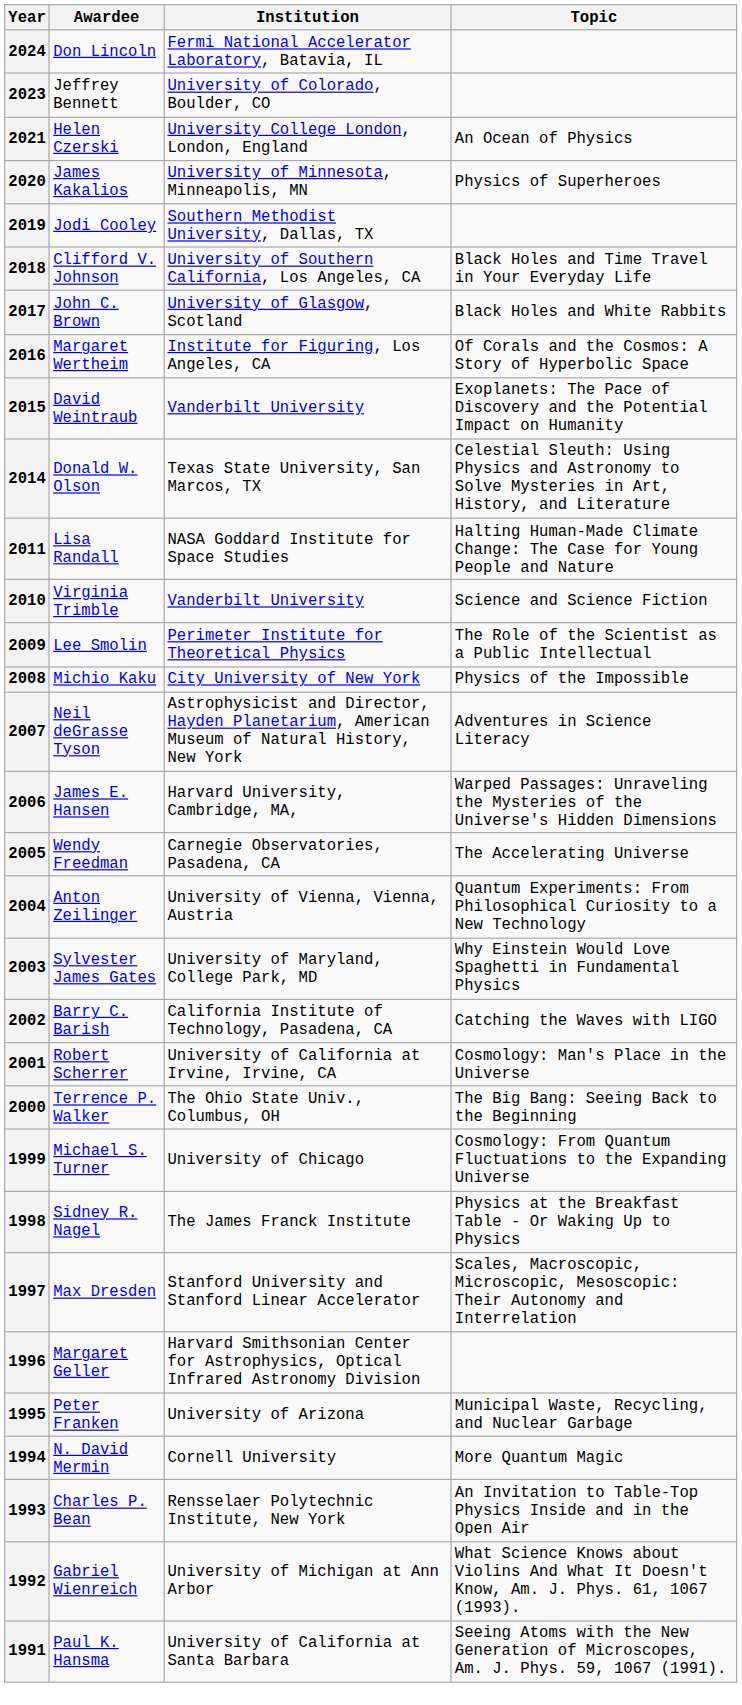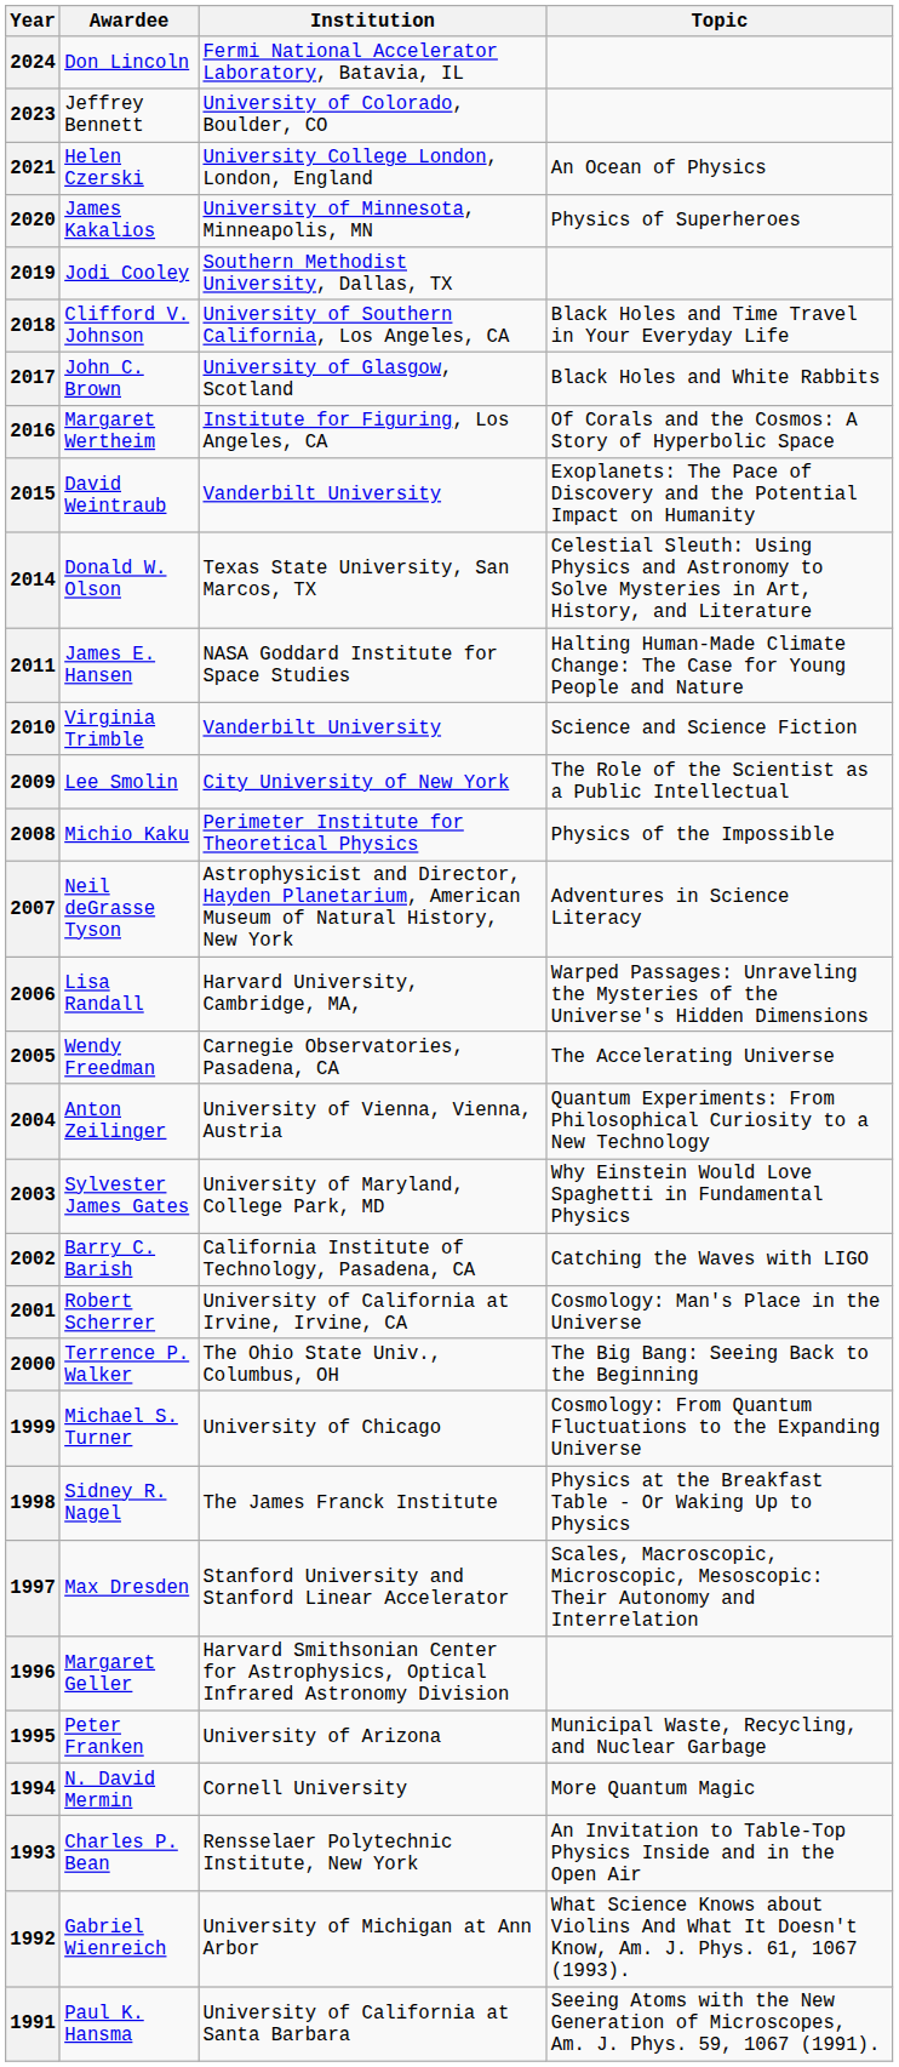2011 | Awardee: Lisa Randall -> James E. Hansen
2009 | Institution: Perimeter Institute for Theoretical Physics -> City University of New York
2008 | Institution: City University of New York -> Perimeter Institute for Theoretical Physics
2006 | Awardee: James E. Hansen -> Lisa Randall
